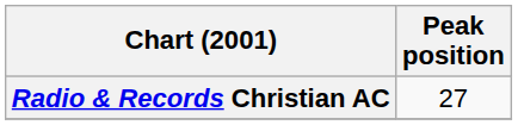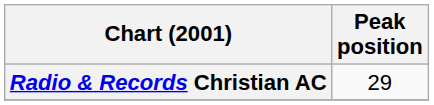Radio & Records Christian AC | Peak position: 27 -> 29
